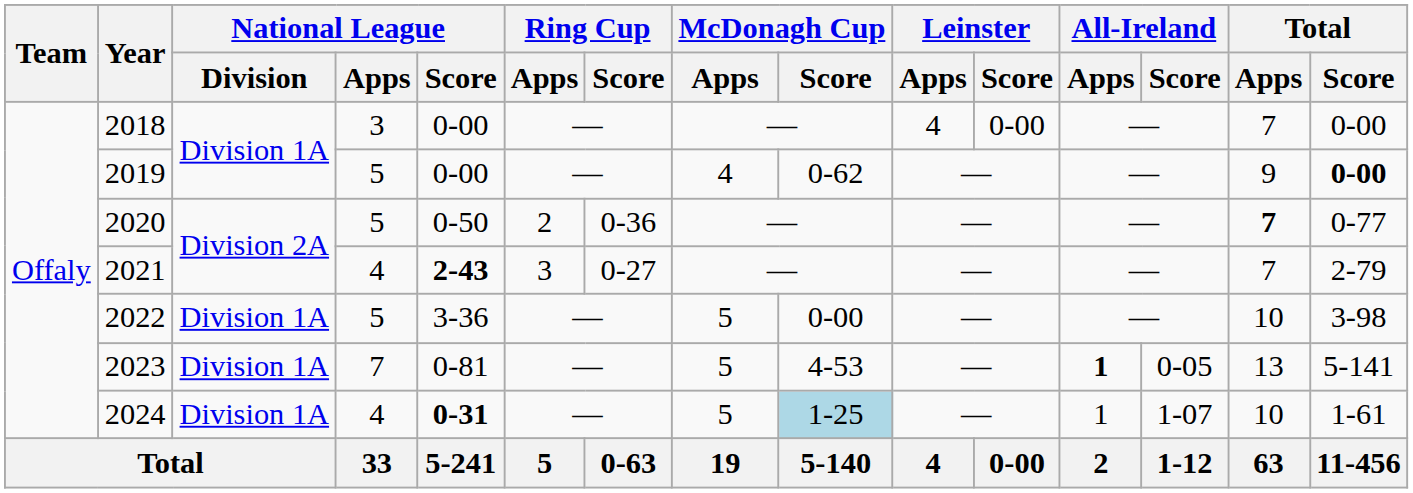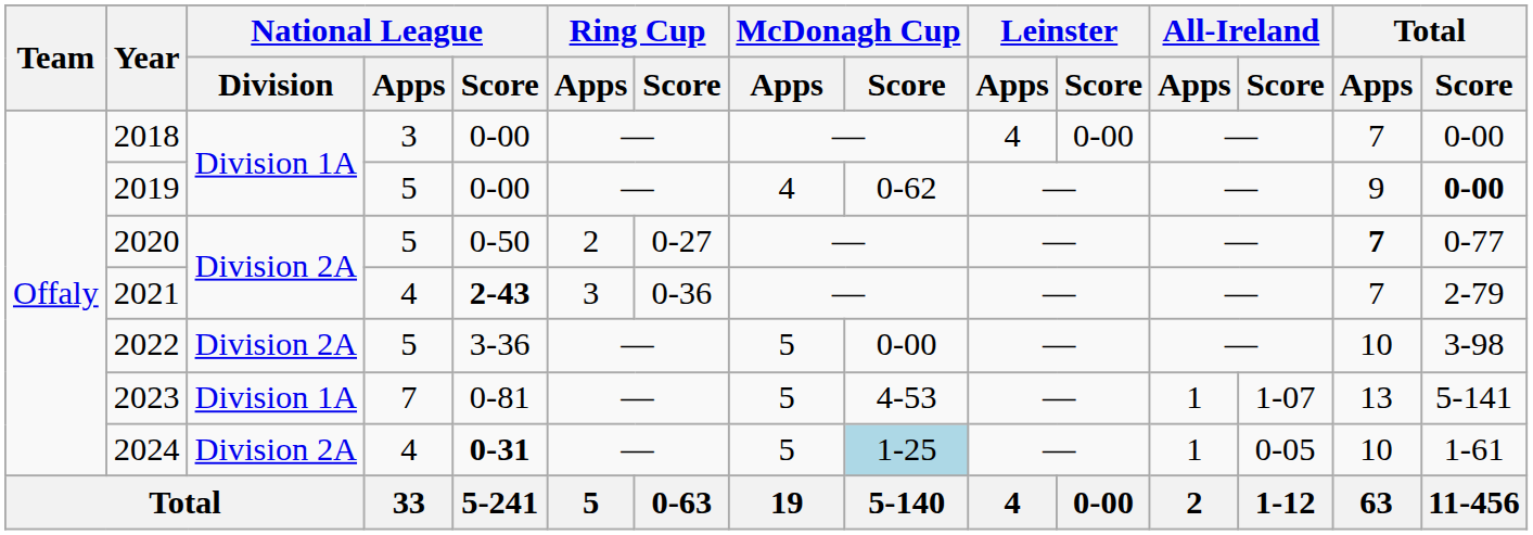2020 | Ring Cup / Score: 0-36 -> 0-27
2021 | Ring Cup / Score: 0-27 -> 0-36
2022 | National League / Division: Division 1A -> Division 2A
2023 | All-Ireland / Apps: bold -> normal
2023 | All-Ireland / Score: 0-05 -> 1-07
2024 | National League / Division: Division 1A -> Division 2A
2024 | All-Ireland / Score: 1-07 -> 0-05
